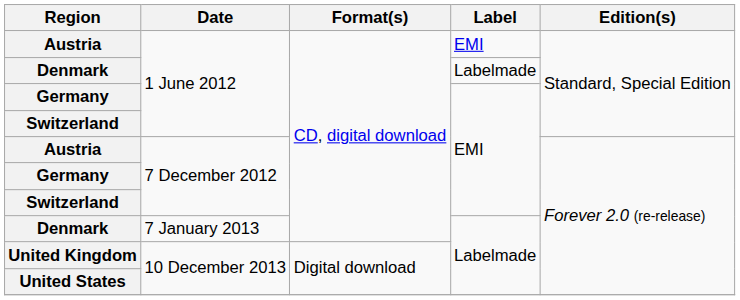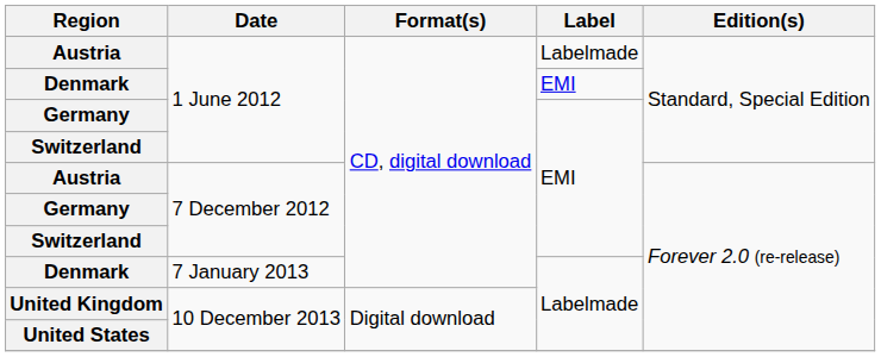Austria / 1 June 2012 | Label: EMI -> Labelmade
Denmark / 1 June 2012 | Label: Labelmade -> EMI
